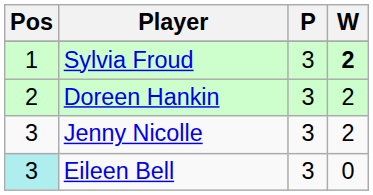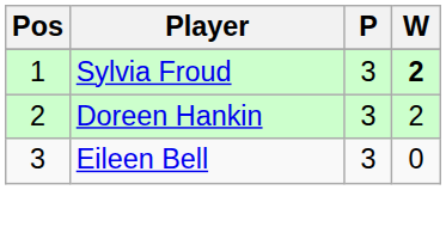- row: 3 | Jenny Nicolle | 3 | 2
Eileen Bell | Pos: paleturquoise background -> no background
